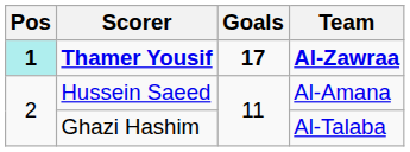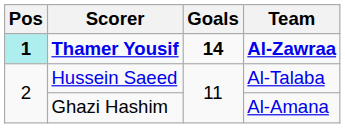Thamer Yousif | Goals: 17 -> 14
Hussein Saeed | Team: Al-Amana -> Al-Talaba
Ghazi Hashim | Team: Al-Talaba -> Al-Amana
